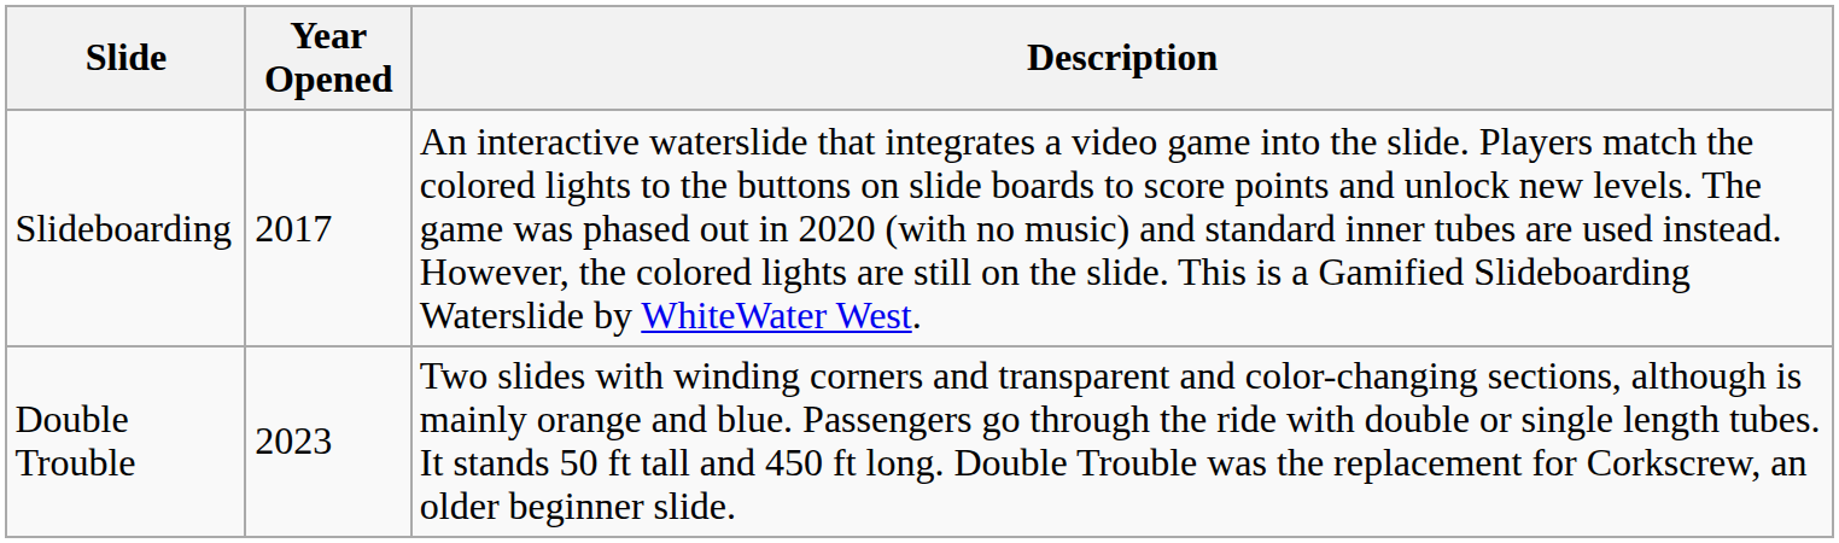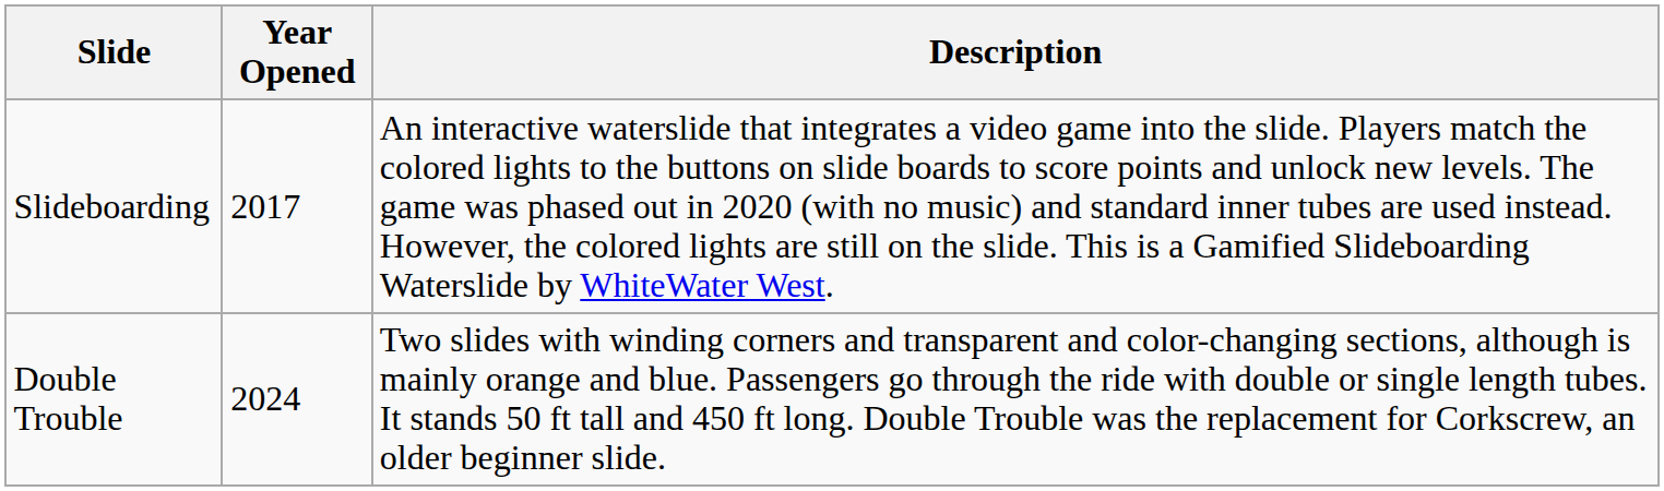Double Trouble | Year Opened: 2023 -> 2024
